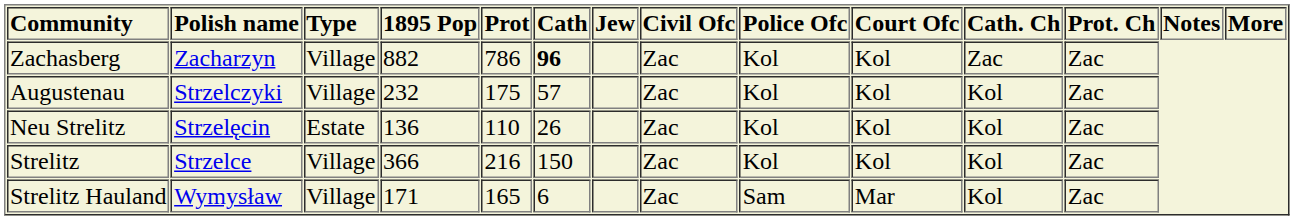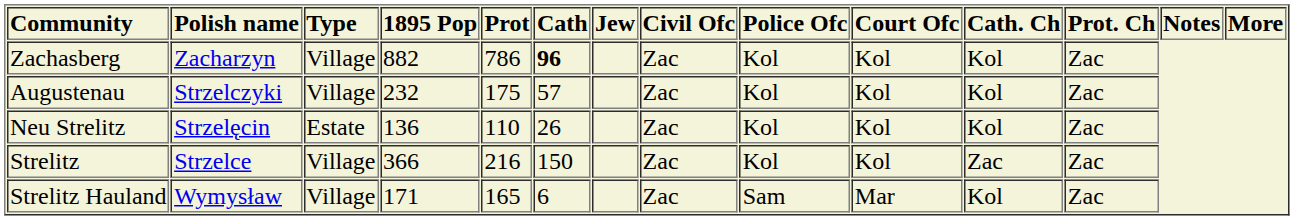Zachasberg | Cath. Ch: Zac -> Kol
Strelitz | Cath. Ch: Kol -> Zac
